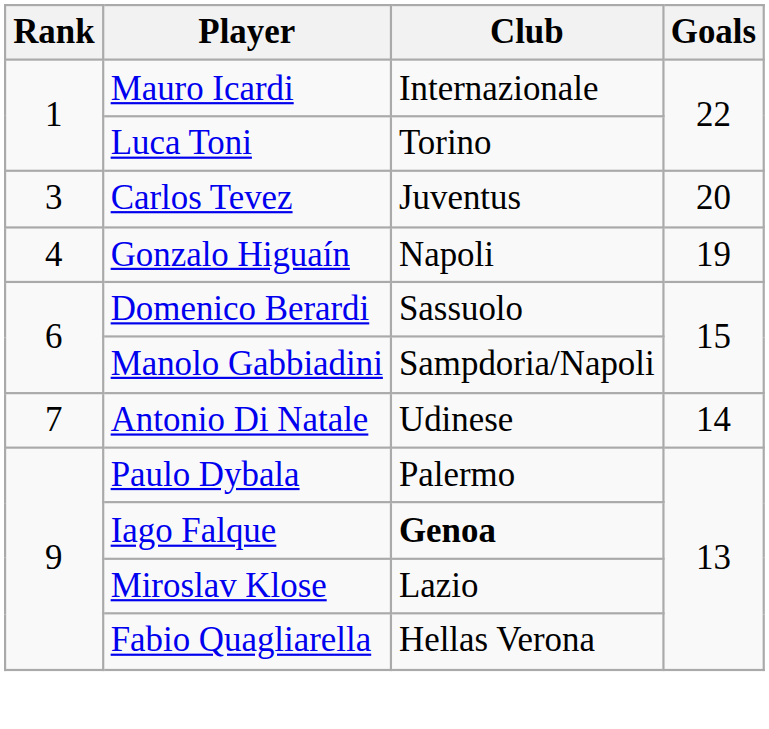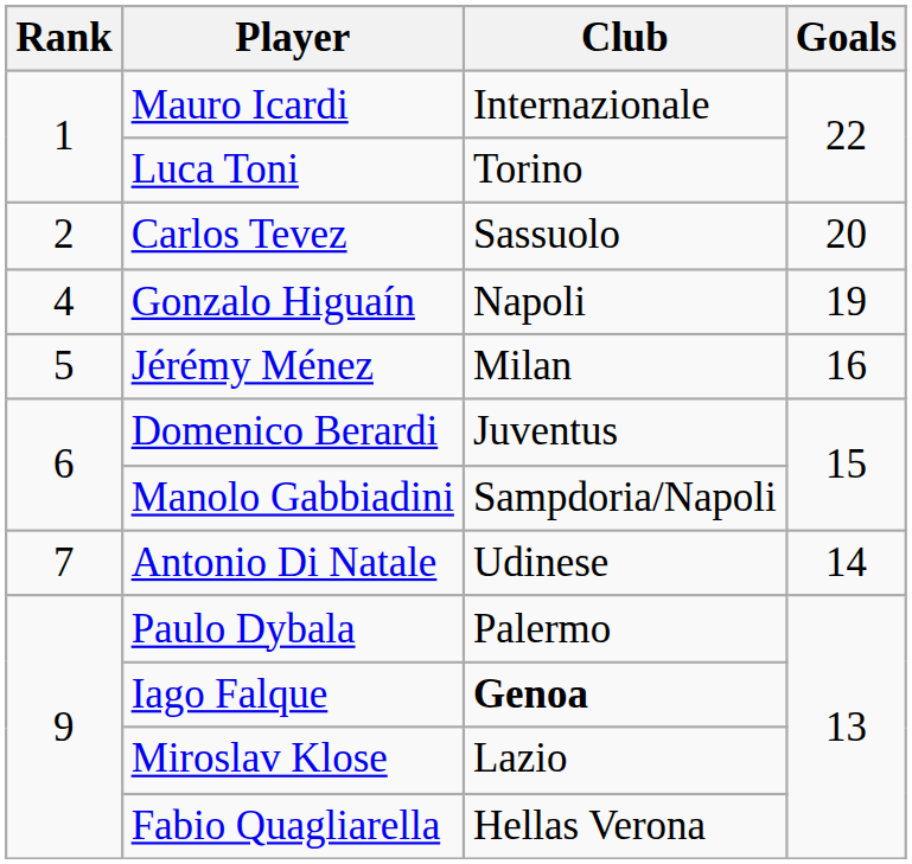Carlos Tevez | Rank: 3 -> 2
Carlos Tevez | Club: Juventus -> Sassuolo
+ row: 5 | Jérémy Ménez | Milan | 16
Domenico Berardi | Club: Sassuolo -> Juventus
